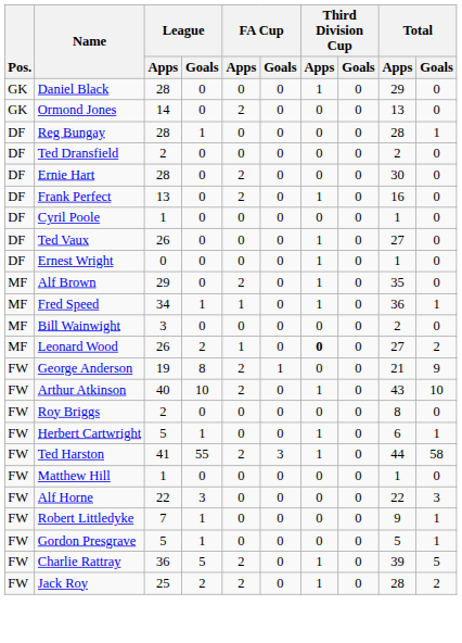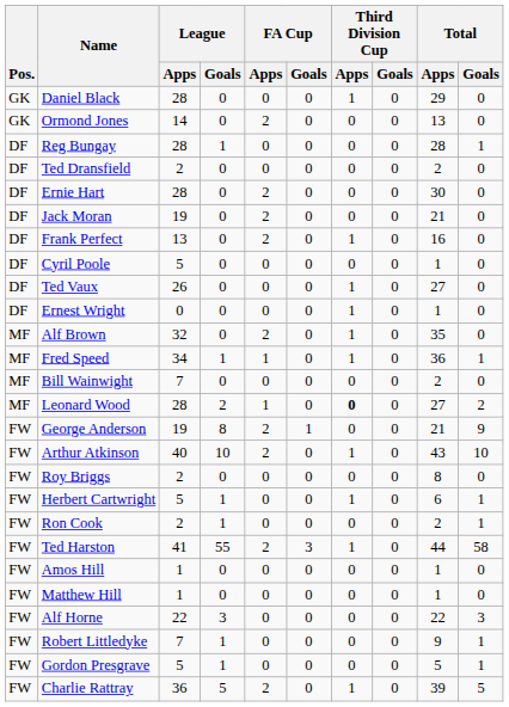+ row: DF | Jack Moran | 19 | 0 | 2 | 0 | 0 | 0 | 21 | 0
Cyril Poole | League / Apps: 1 -> 5
Alf Brown | League / Apps: 29 -> 32
Bill Wainwight | League / Apps: 3 -> 7
Leonard Wood | League / Apps: 26 -> 28
+ row: FW | Ron Cook | 2 | 1 | 0 | 0 | 0 | 0 | 2 | 1
+ row: FW | Amos Hill | 1 | 0 | 0 | 0 | 0 | 0 | 1 | 0
- row: FW | Jack Roy | 25 | 2 | 2 | 0 | 1 | 0 | 28 | 2
